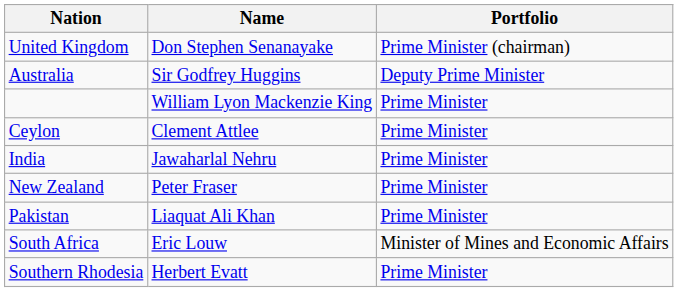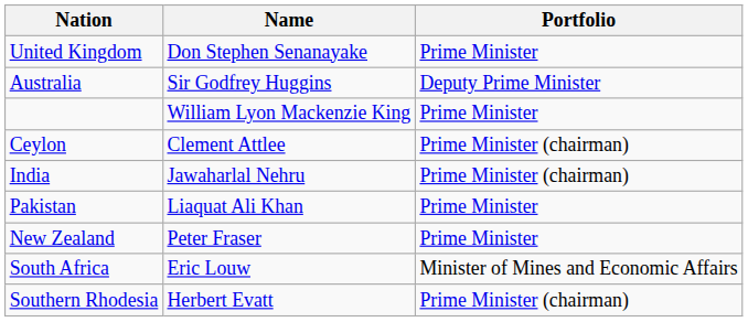United Kingdom | Portfolio: Prime Minister (chairman) -> Prime Minister
Ceylon | Portfolio: Prime Minister -> Prime Minister (chairman)
India | Portfolio: Prime Minister -> Prime Minister (chairman)
rows swapped: New Zealand <-> Pakistan
Southern Rhodesia | Portfolio: Prime Minister -> Prime Minister (chairman)
